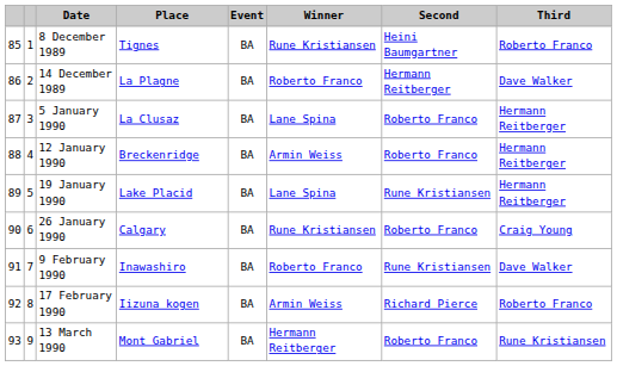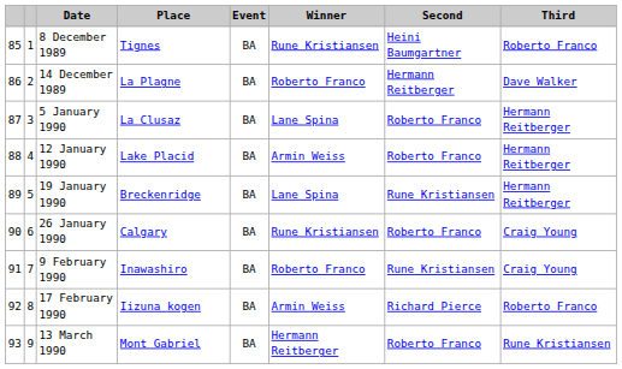12 January 1990 | Place: Breckenridge -> Lake Placid
19 January 1990 | Place: Lake Placid -> Breckenridge
9 February 1990 | Third: Dave Walker -> Craig Young
